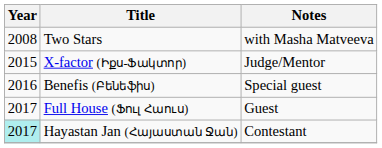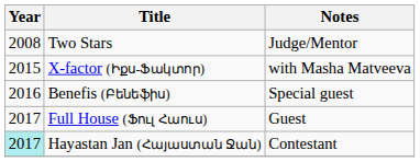Two Stars | Notes: with Masha Matveeva -> Judge/Mentor
X-factor (Իքս-Ֆակտոր) | Notes: Judge/Mentor -> with Masha Matveeva
